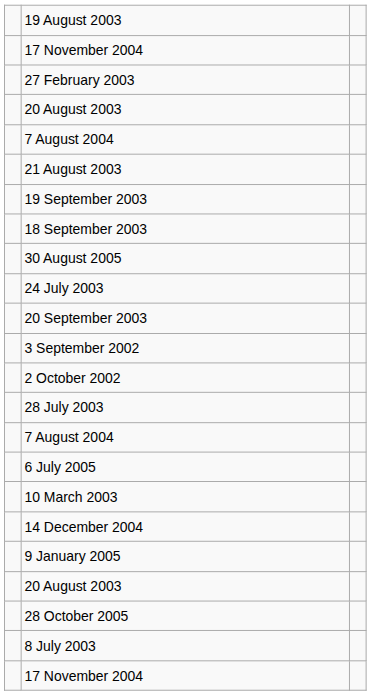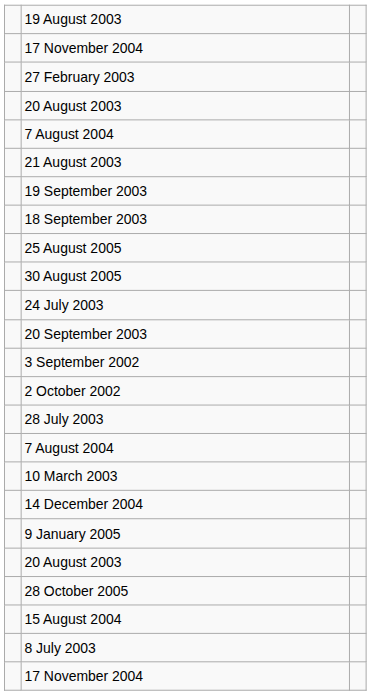+ row: 25 August 2005
- row: 6 July 2005
+ row: 15 August 2004
